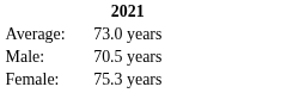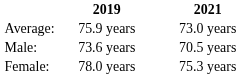+ column: 2019 | 75.9 years | 73.6 years | 78.0 years
